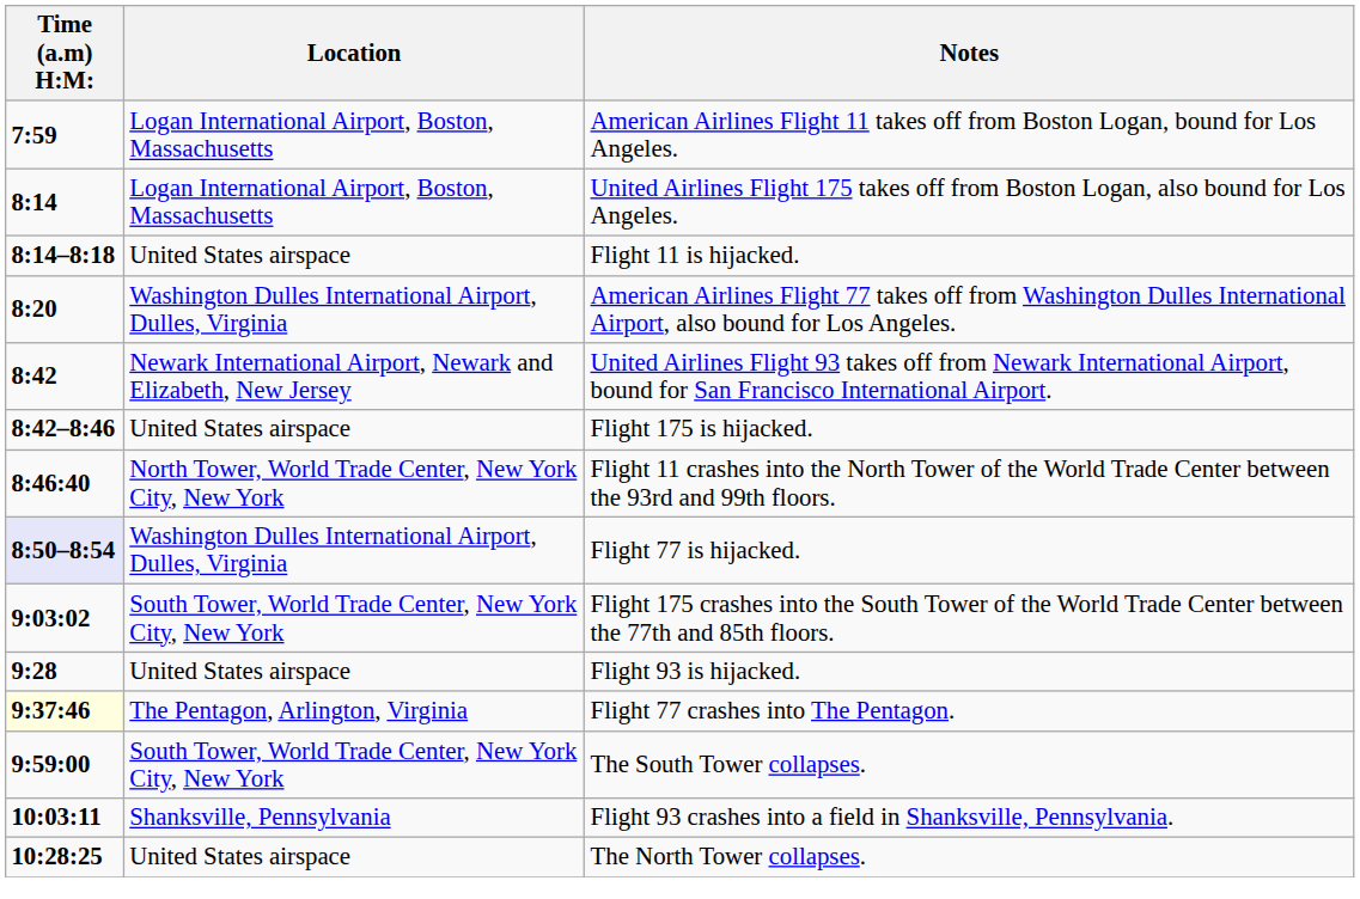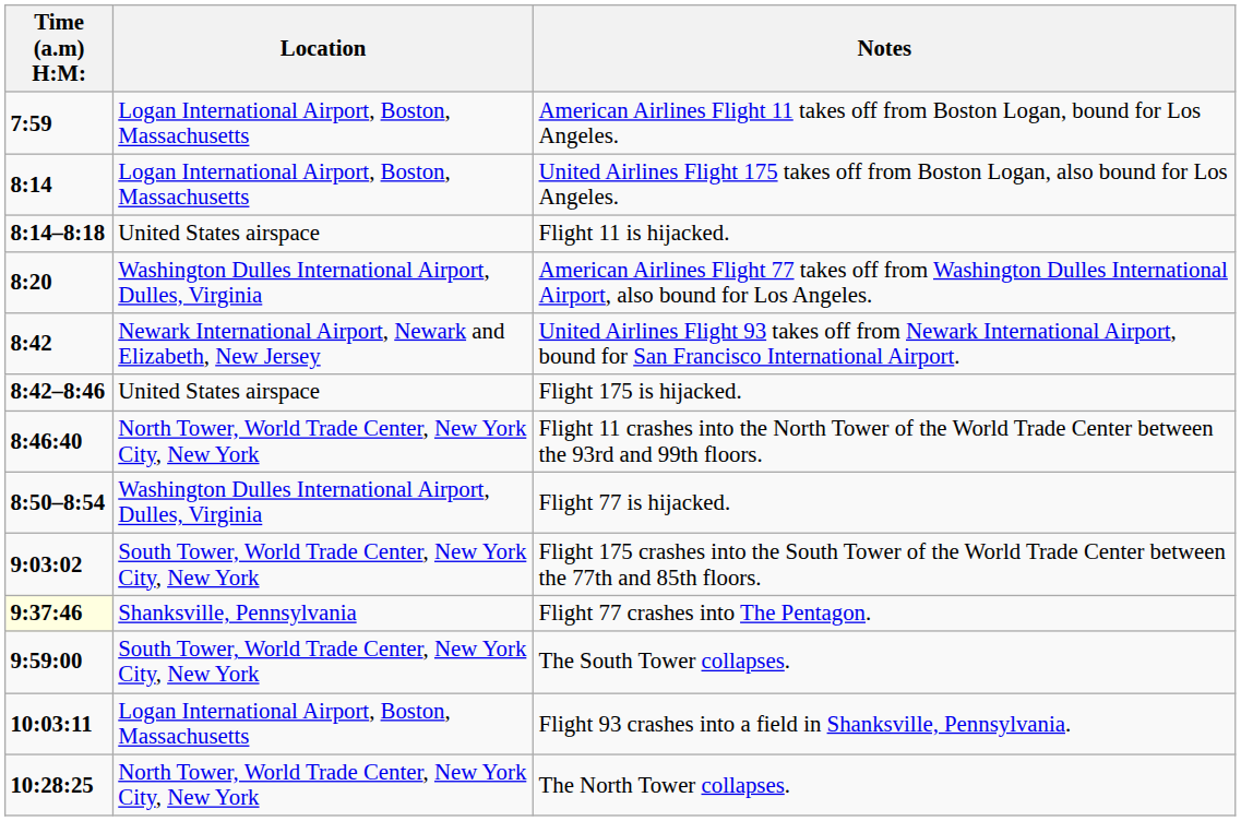Flight 77 is hijacked. | Time (a.m) H:M:: lavender background -> no background
- row: 9:28 | United States airspace | Flight 93 is hijacked.
Flight 77 crashes into The Pentagon. | Location: The Pentagon, Arlington, Virginia -> Shanksville, Pennsylvania
Flight 93 crashes into a field in Shanksville, Pennsylvania. | Location: Shanksville, Pennsylvania -> Logan International Airport, Boston, Massachusetts
The North Tower collapses. | Location: United States airspace -> North Tower, World Trade Center, New York City, New York
